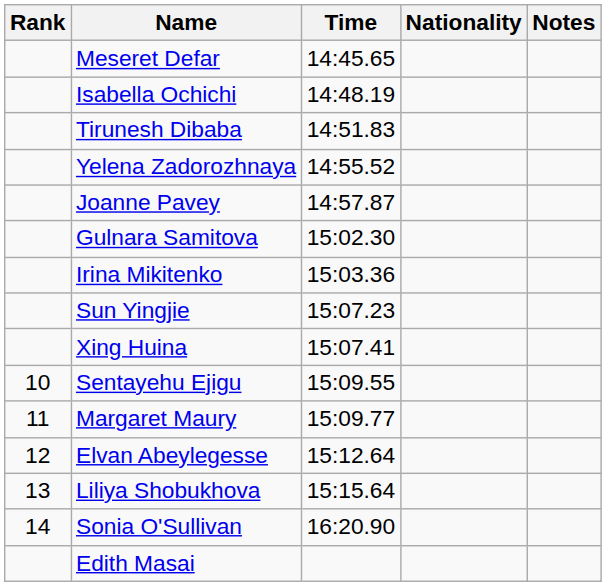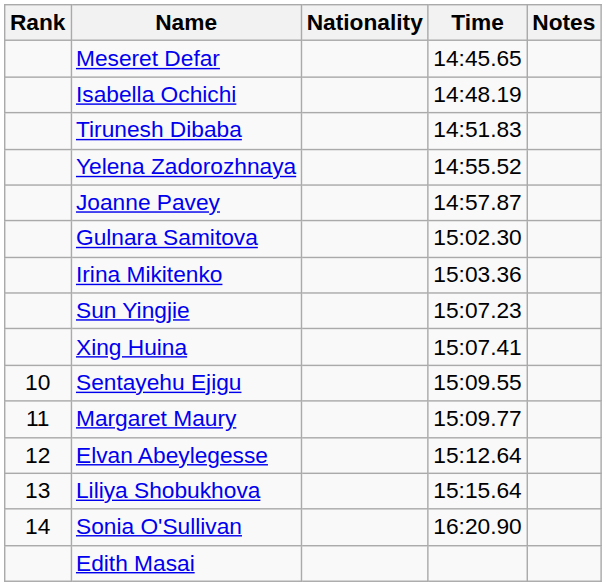columns swapped: Nationality <-> Time
